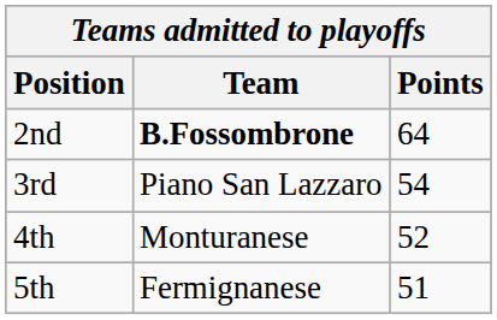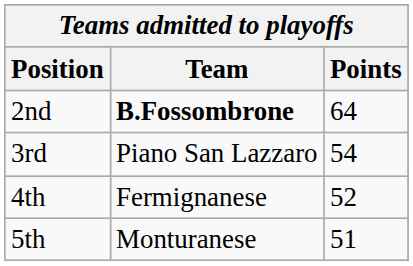4th | Team: Monturanese -> Fermignanese
5th | Team: Fermignanese -> Monturanese
